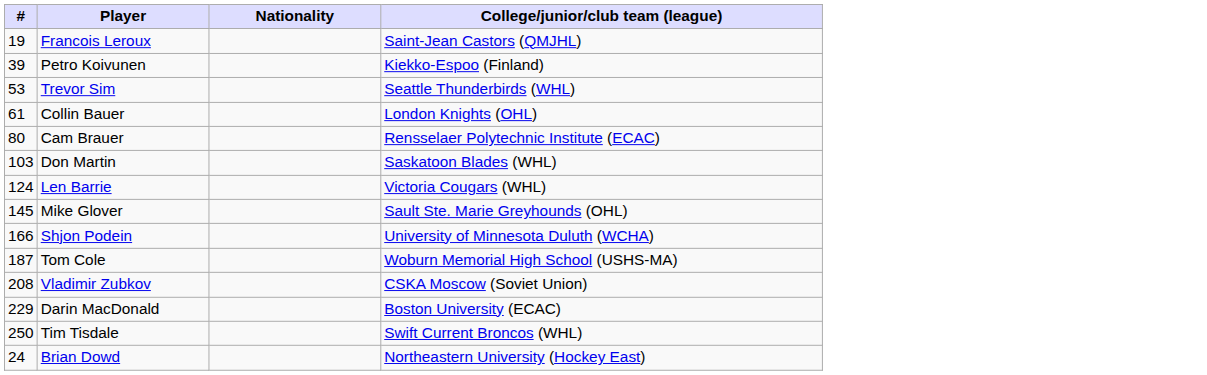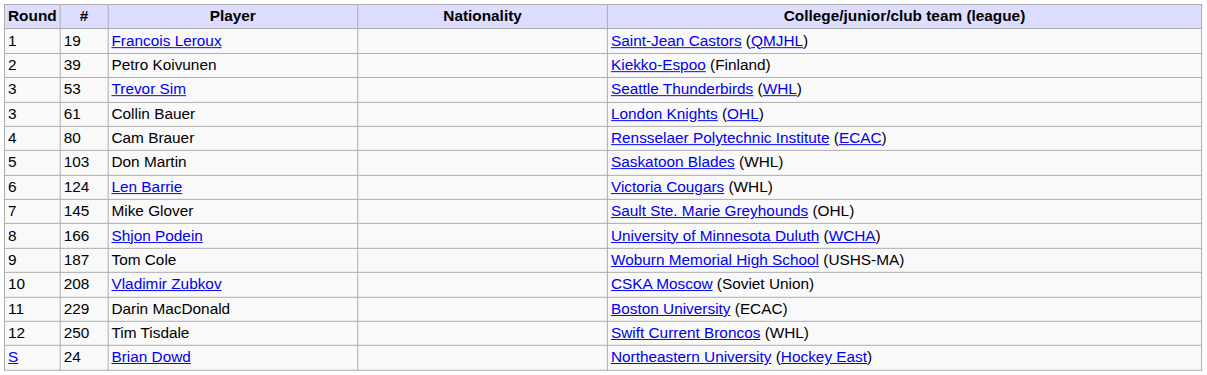+ column: Round | 1 | 2 | 3 | 3 | 4 | 5 | 6 | 7 | 8 | 9 | 10 | 11 | 12 | S
